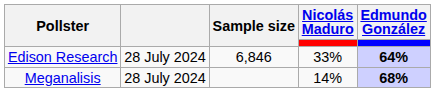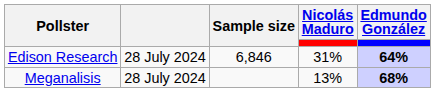Edison Research | Nicolás Maduro: 33% -> 31%
Meganalisis | Nicolás Maduro: 14% -> 13%
